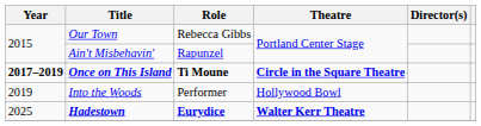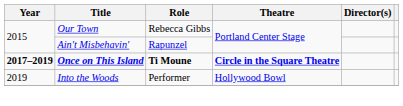- row: 2025 | Hadestown | Eurydice | Walter Kerr Theatre
